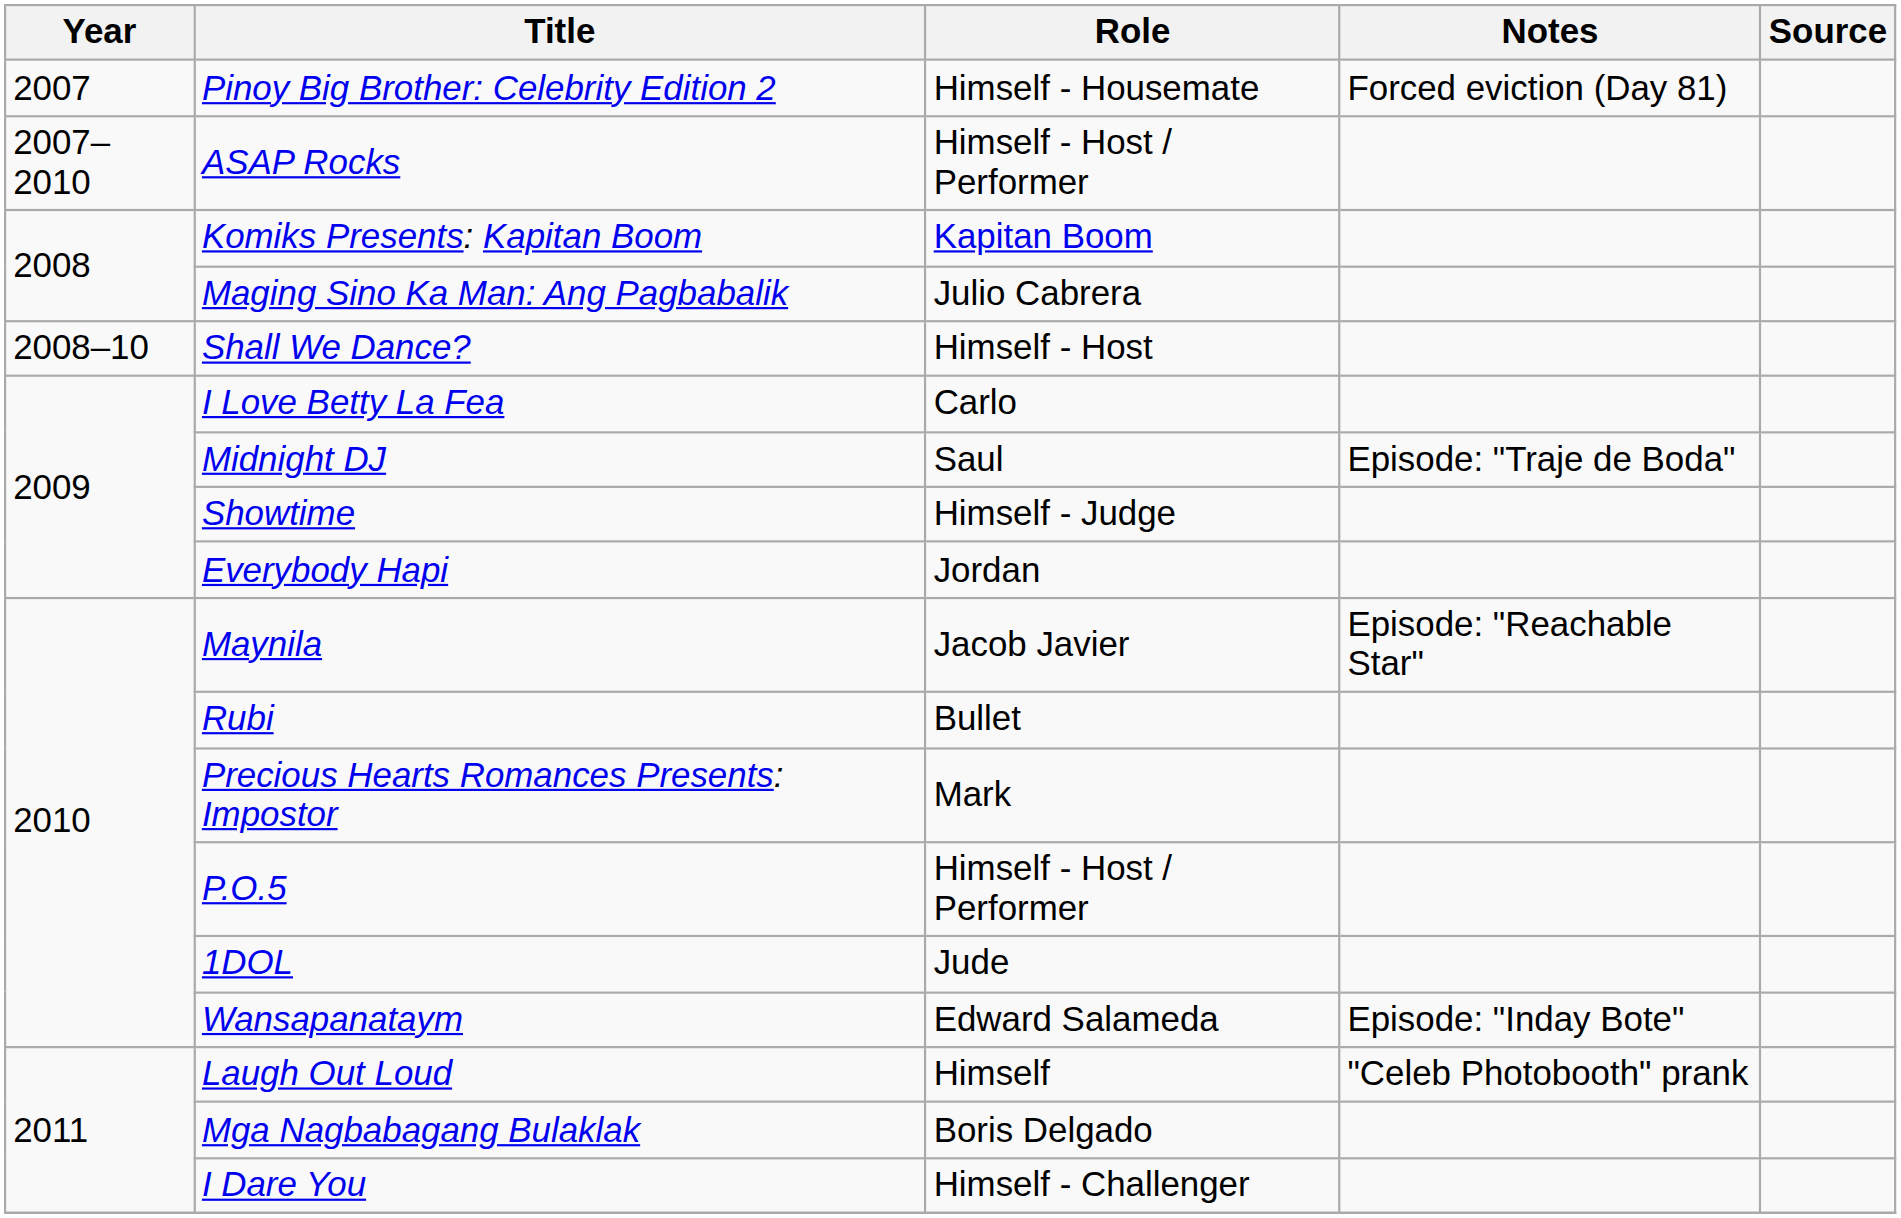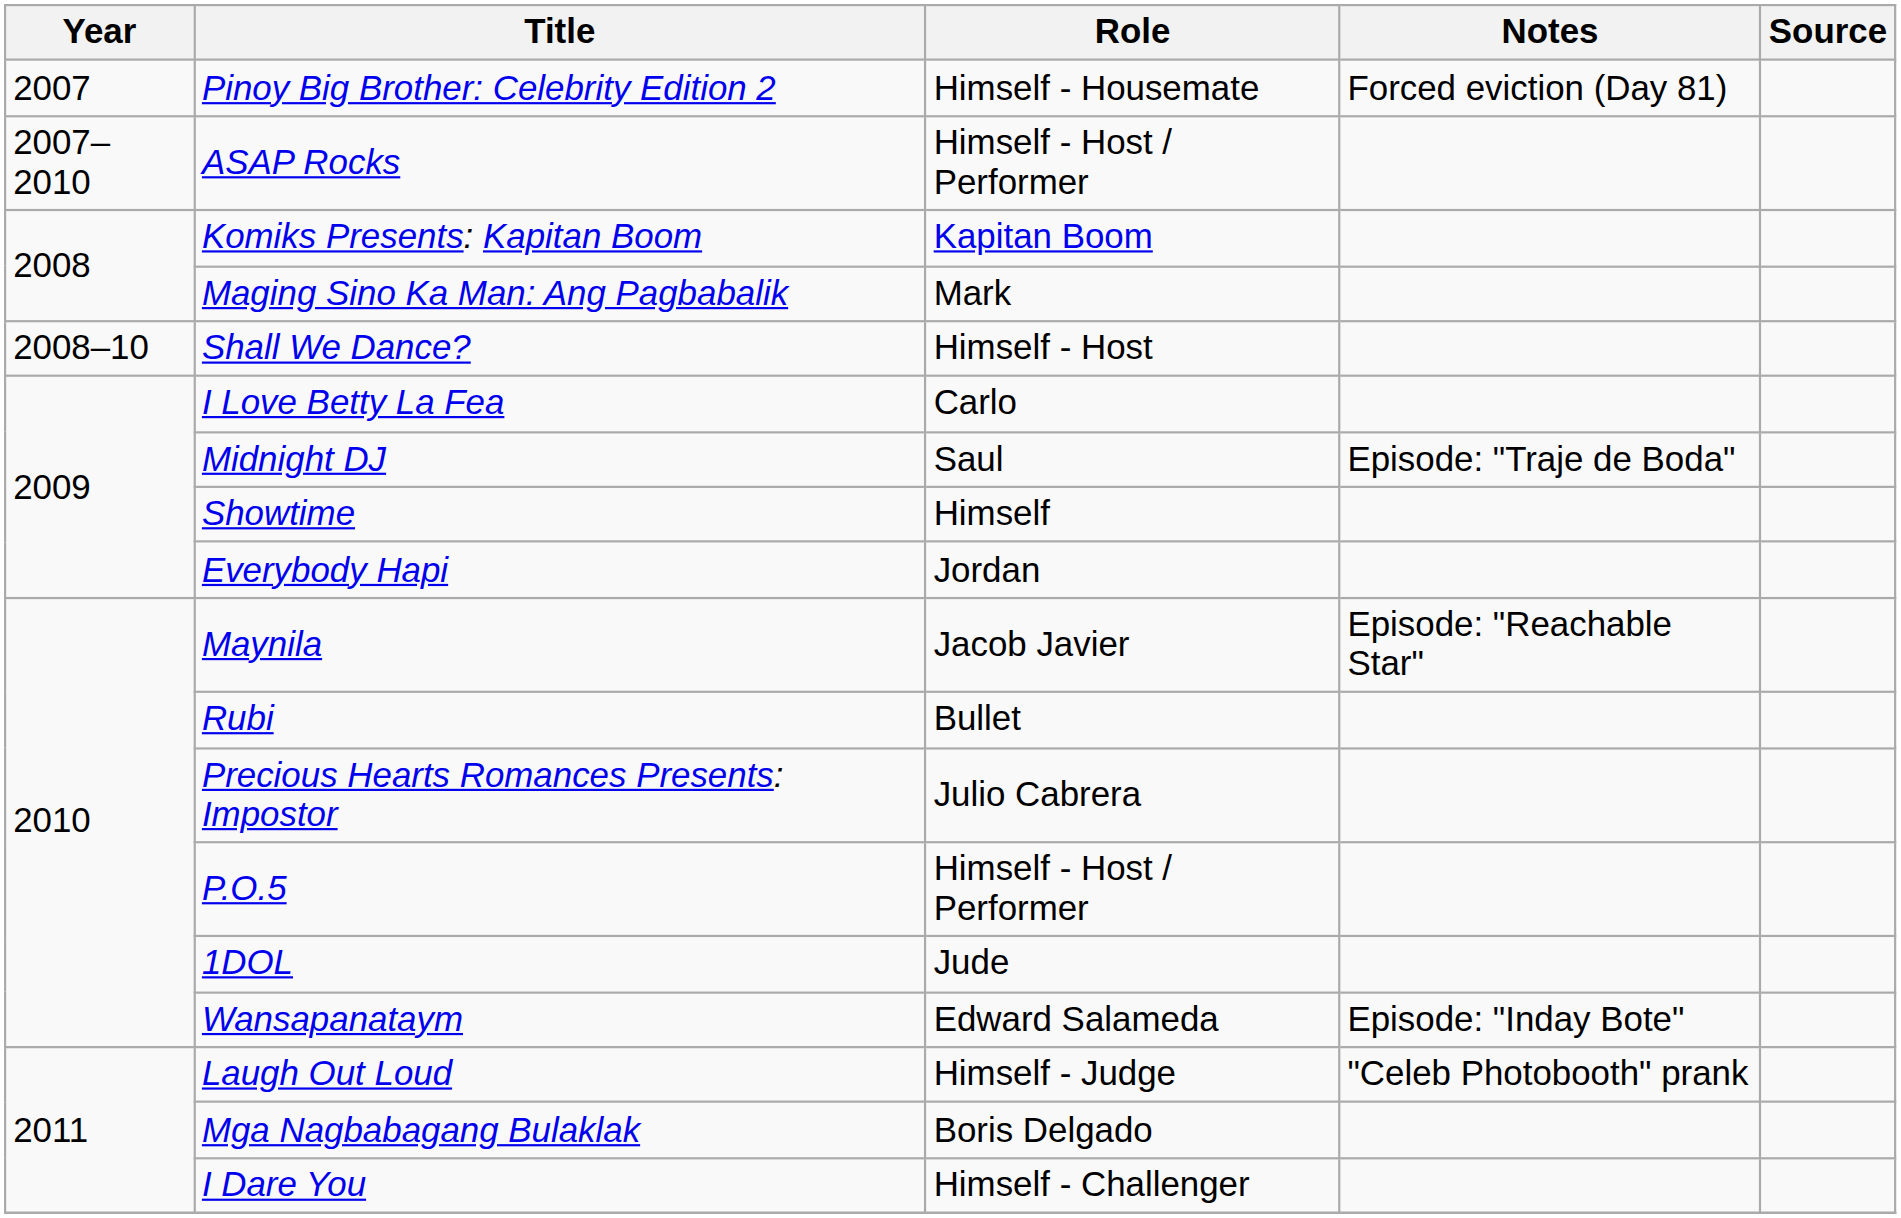Maging Sino Ka Man: Ang Pagbabalik | Role: Julio Cabrera -> Mark
Showtime | Role: Himself - Judge -> Himself
Precious Hearts Romances Presents: Impostor | Role: Mark -> Julio Cabrera
Laugh Out Loud | Role: Himself -> Himself - Judge
